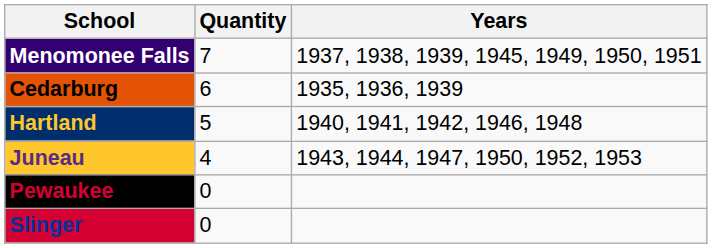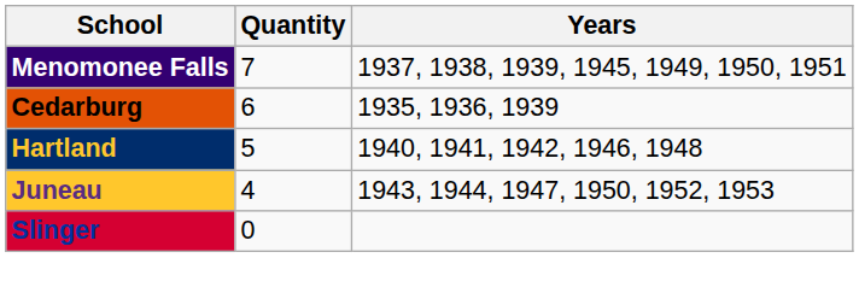- row: Pewaukee | 0
